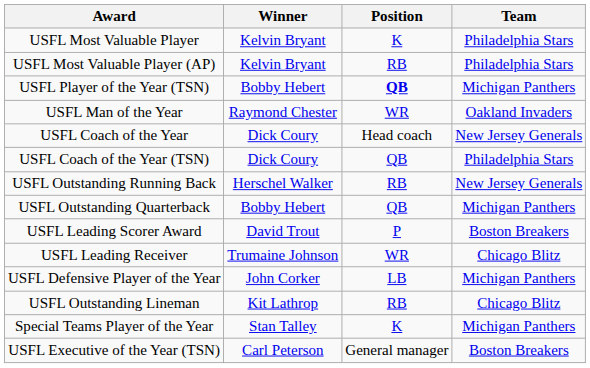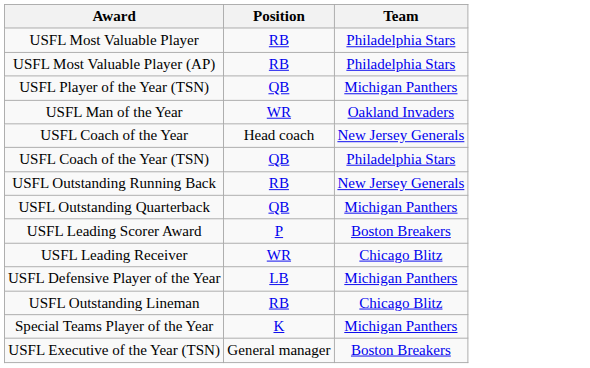- column: Winner | Kelvin Bryant | Kelvin Bryant | Bobby Hebert | Raymond Chester | Dick Coury | Dick Coury | Herschel Walker | Bobby Hebert | David Trout | Trumaine Johnson | John Corker | Kit Lathrop | Stan Talley | Carl Peterson
USFL Most Valuable Player | Position: K -> RB
USFL Player of the Year (TSN) | Position: bold -> normal
